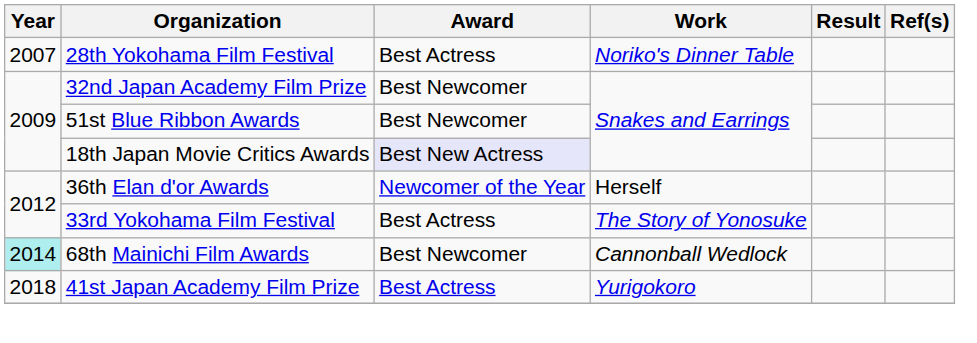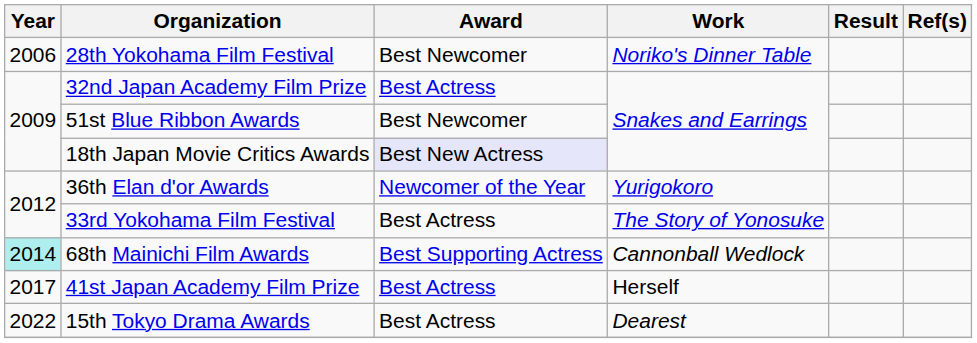28th Yokohama Film Festival | Year: 2007 -> 2006
28th Yokohama Film Festival | Award: Best Actress -> Best Newcomer
32nd Japan Academy Film Prize | Award: Best Newcomer -> Best Actress
36th Elan d'or Awards | Work: Herself -> Yurigokoro
68th Mainichi Film Awards | Award: Best Newcomer -> Best Supporting Actress
41st Japan Academy Film Prize | Year: 2018 -> 2017
41st Japan Academy Film Prize | Work: Yurigokoro -> Herself
+ row: 2022 | 15th Tokyo Drama Awards | Best Actress | Dearest
